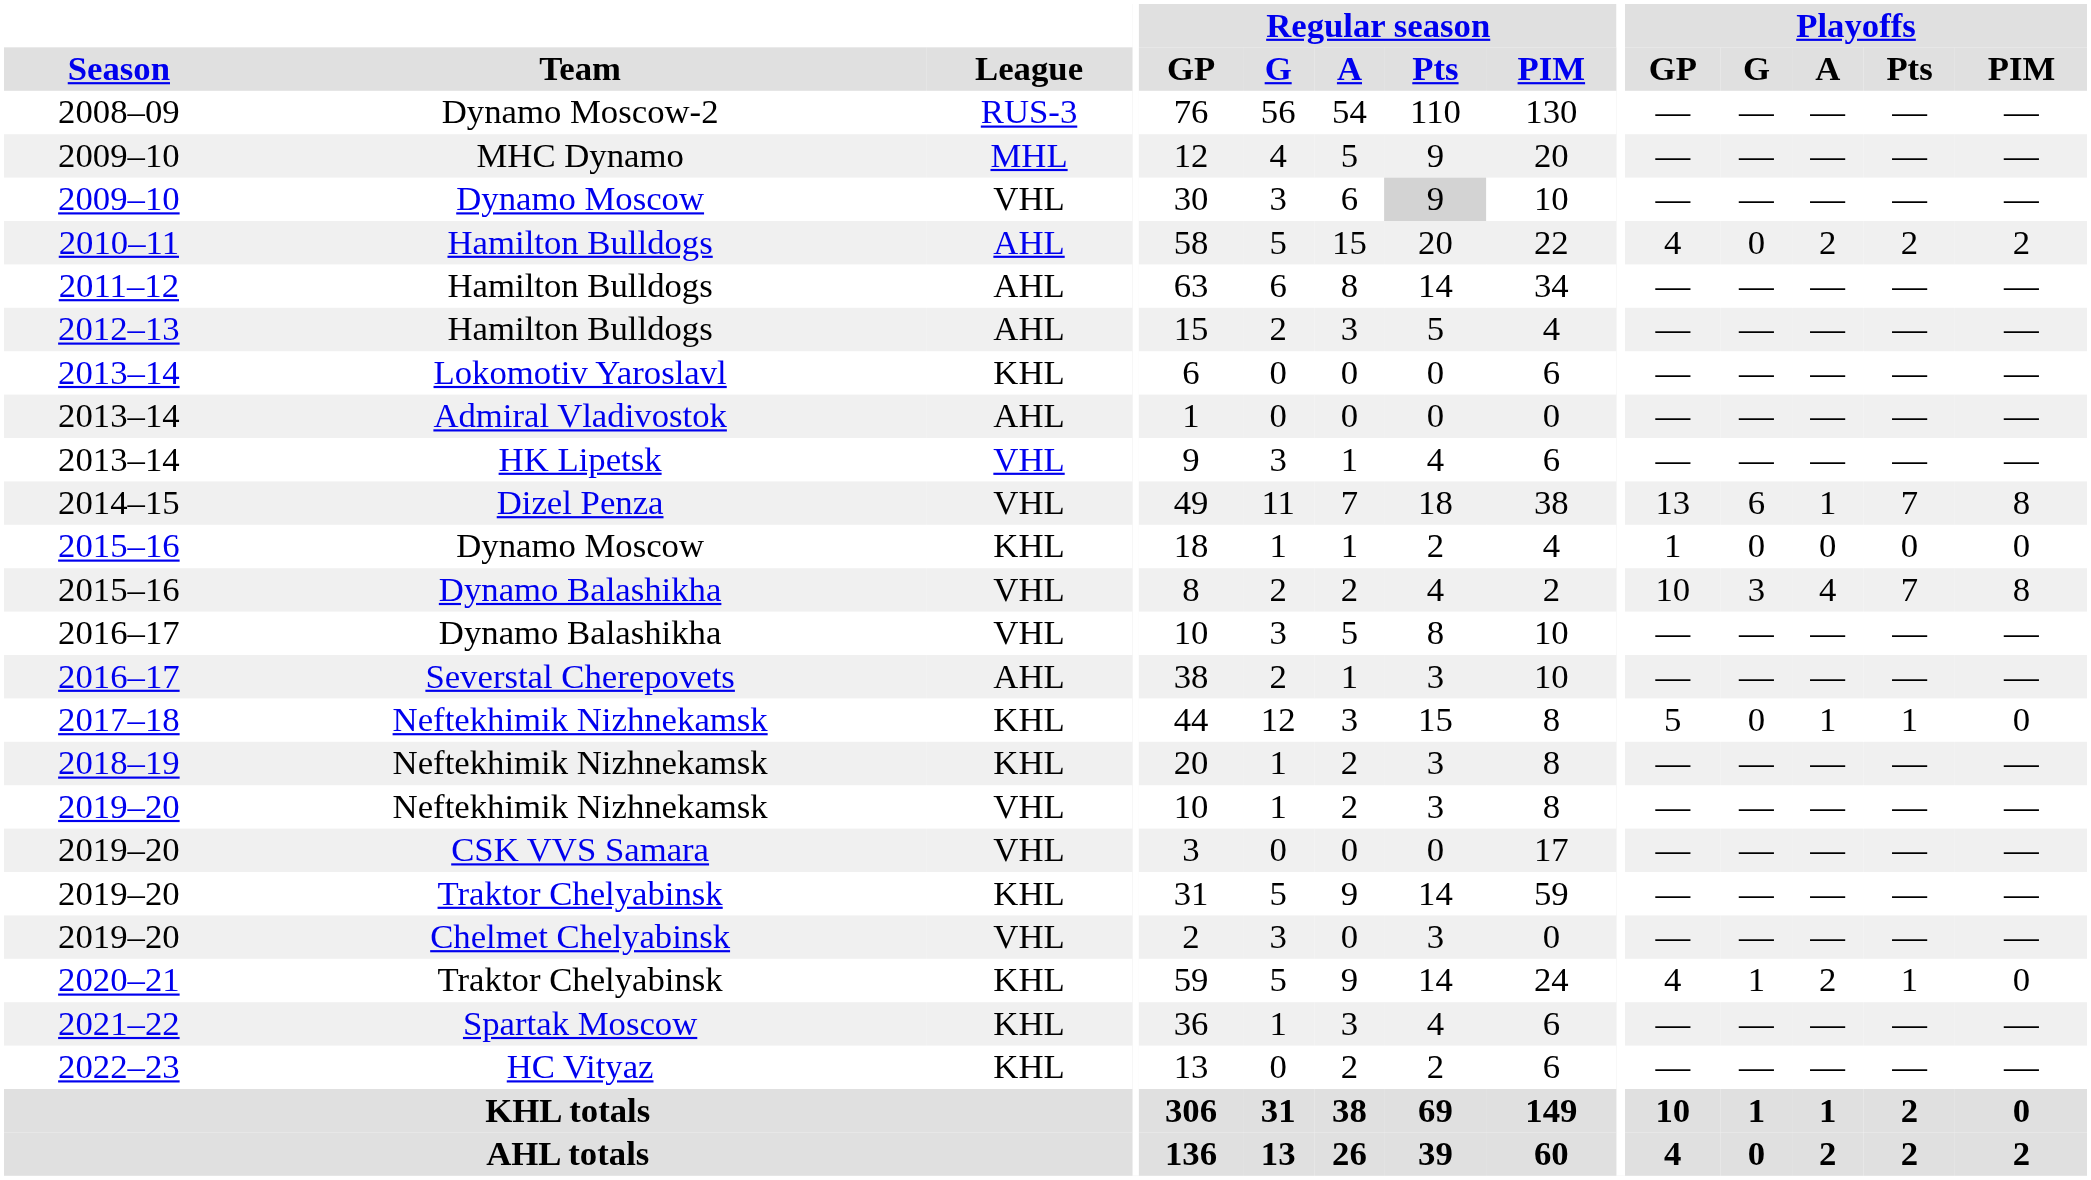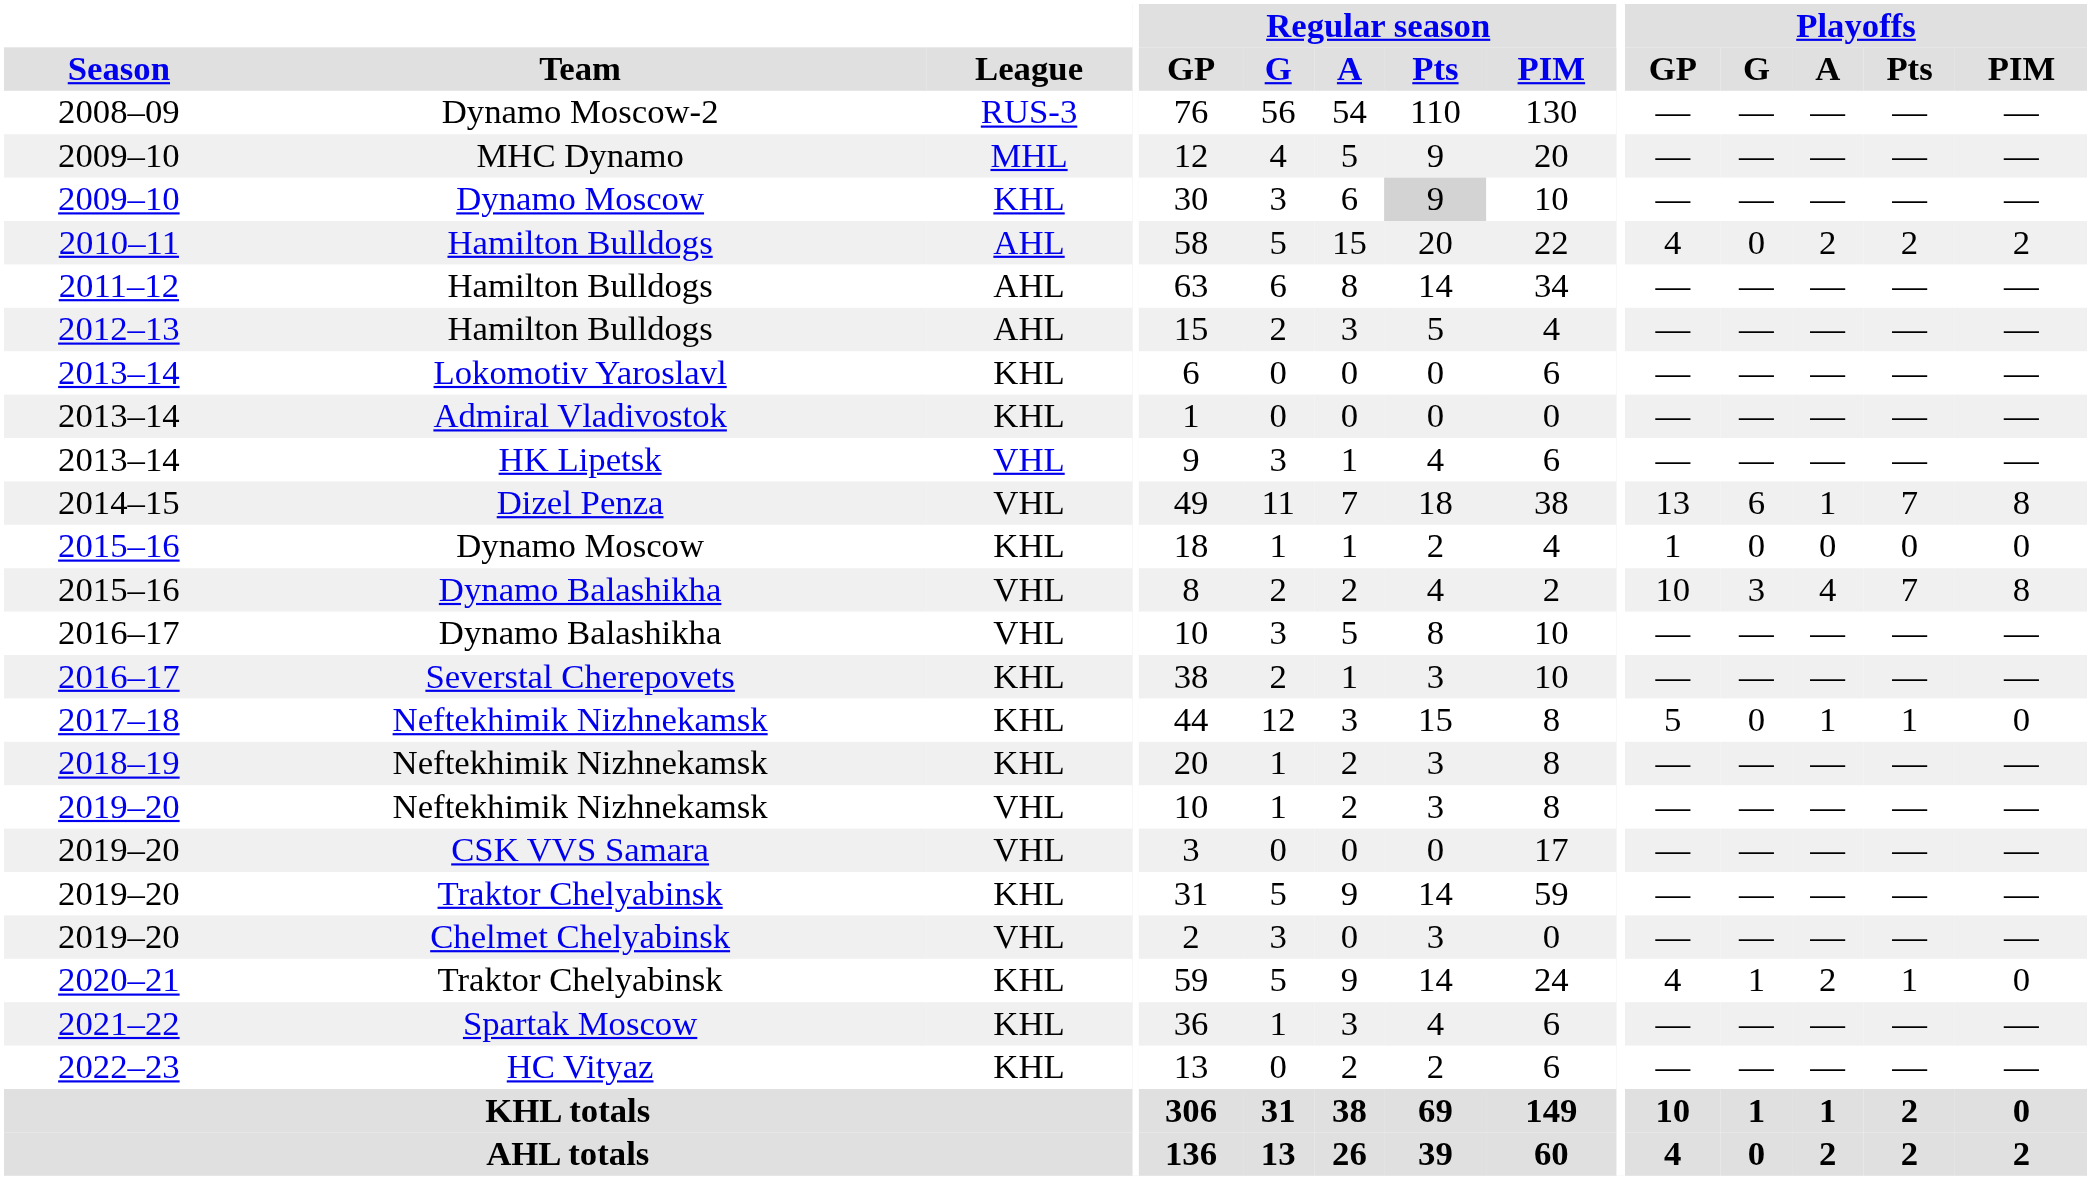2009–10 / Dynamo Moscow | League: VHL -> KHL
Admiral Vladivostok | League: AHL -> KHL
Severstal Cherepovets | League: AHL -> KHL
